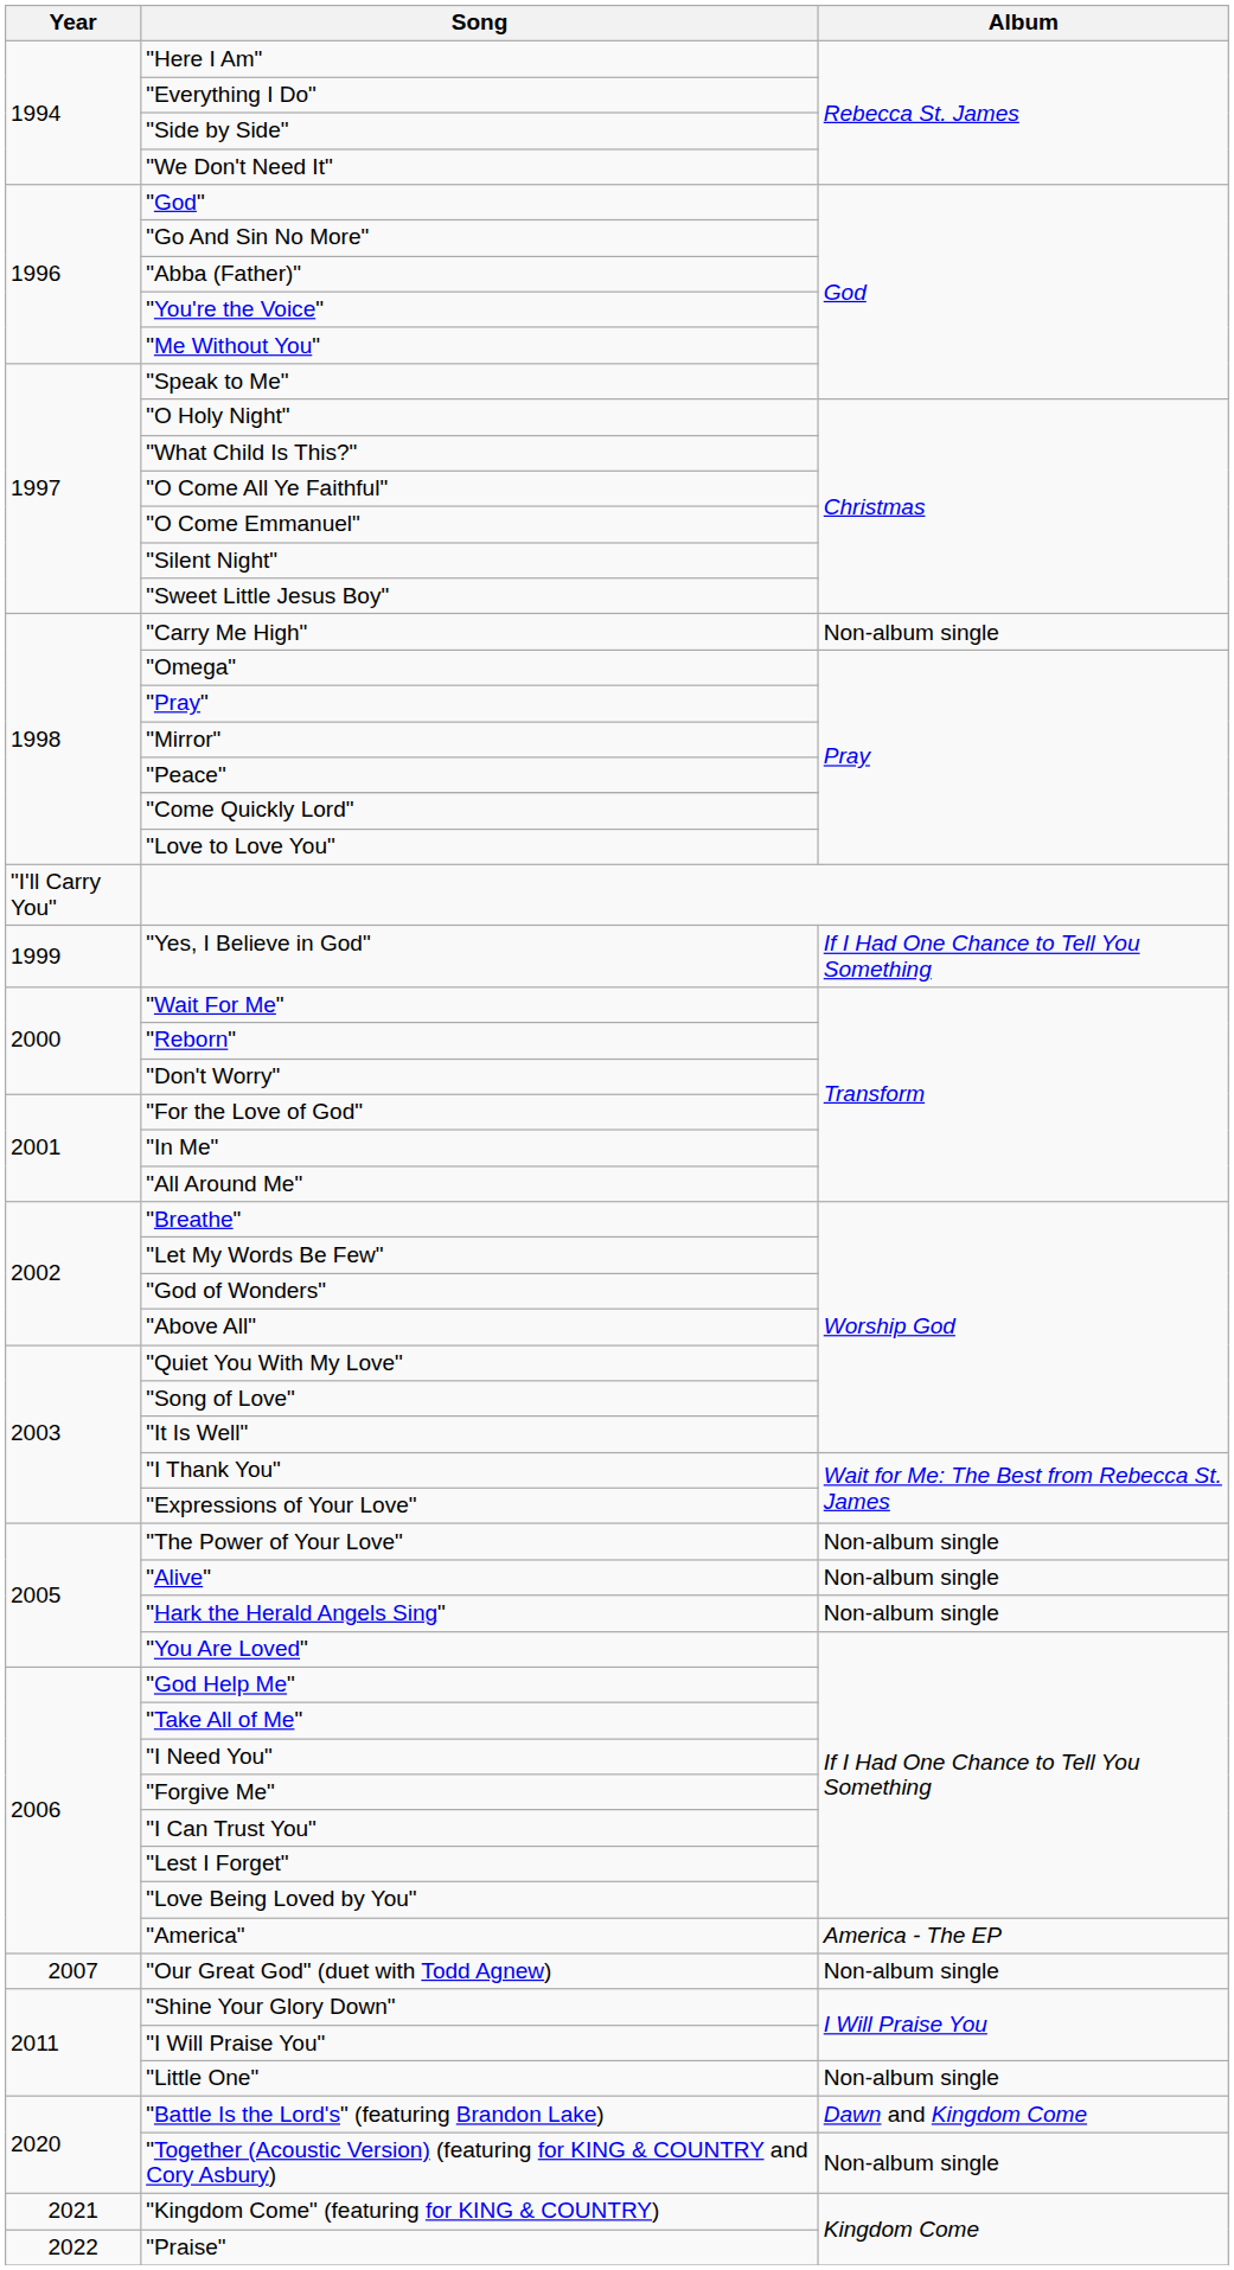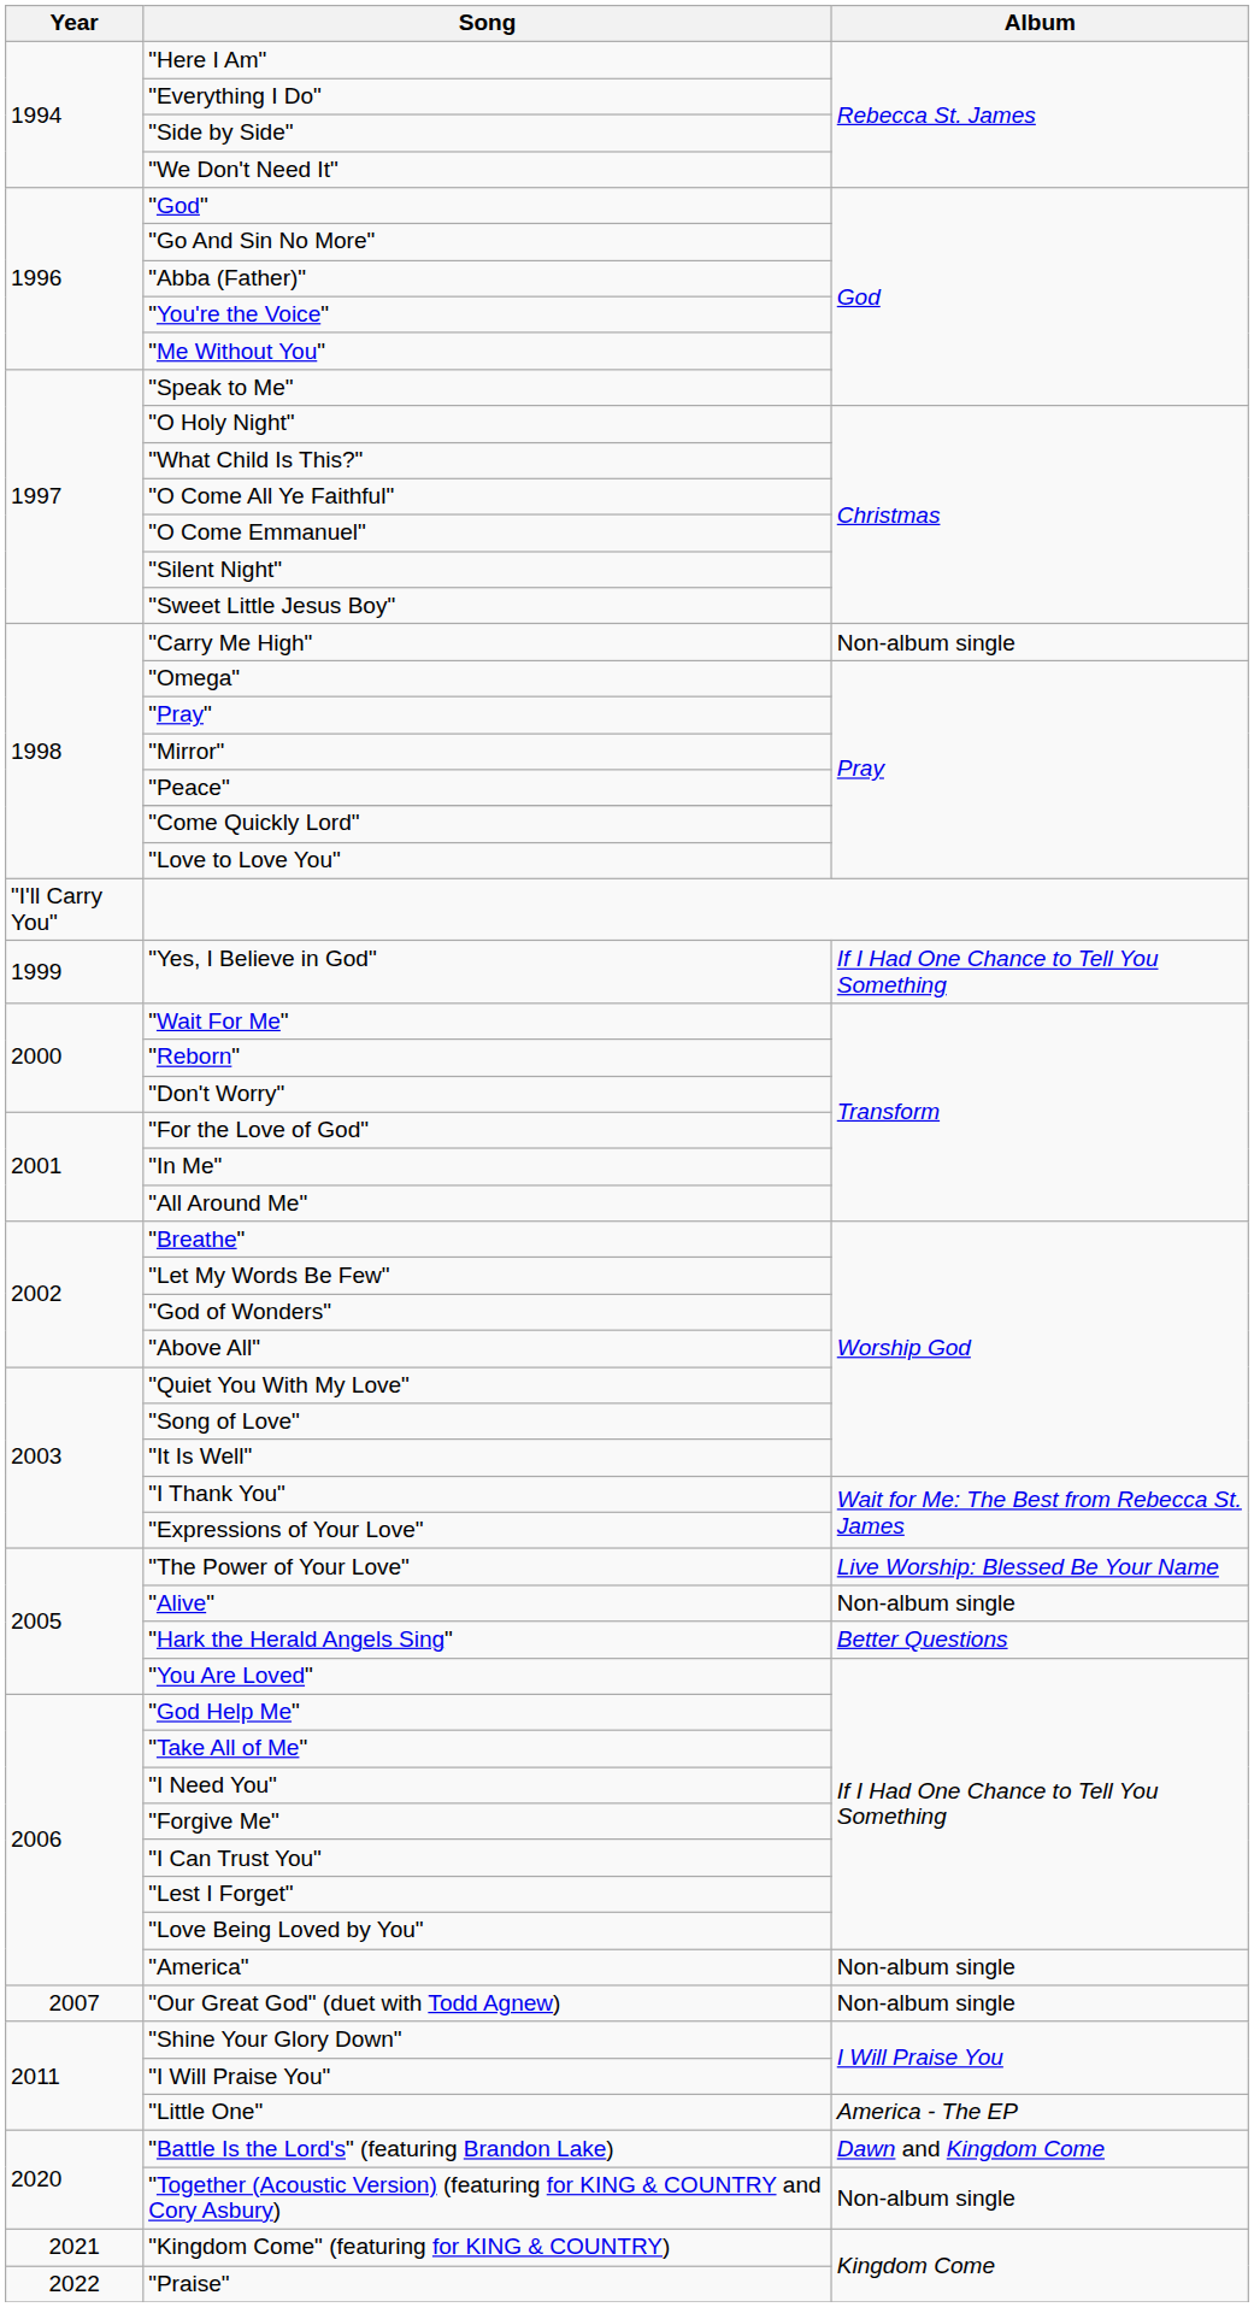"The Power of Your Love" | Album: Non-album single -> Live Worship: Blessed Be Your Name
"Hark the Herald Angels Sing" | Album: Non-album single -> Better Questions
"America" | Album: America - The EP -> Non-album single
"Little One" | Album: Non-album single -> America - The EP
